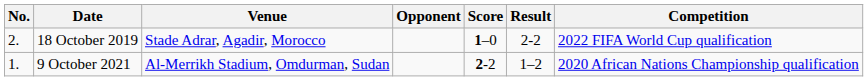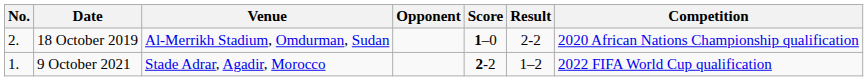18 October 2019 | Venue: Stade Adrar, Agadir, Morocco -> Al-Merrikh Stadium, Omdurman, Sudan
18 October 2019 | Competition: 2022 FIFA World Cup qualification -> 2020 African Nations Championship qualification
9 October 2021 | Venue: Al-Merrikh Stadium, Omdurman, Sudan -> Stade Adrar, Agadir, Morocco
9 October 2021 | Competition: 2020 African Nations Championship qualification -> 2022 FIFA World Cup qualification
